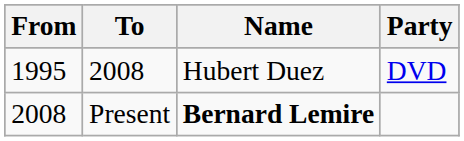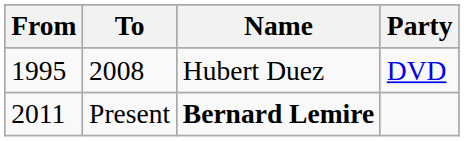Present | From: 2008 -> 2011
